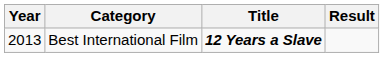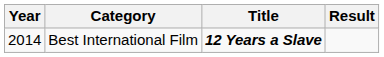Best International Film | Year: 2013 -> 2014
